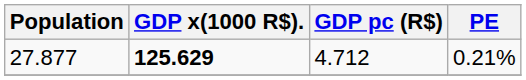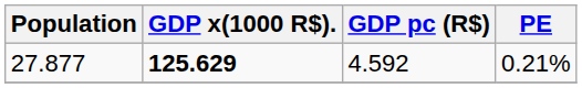27.877 | GDP pc (R$): 4.712 -> 4.592
